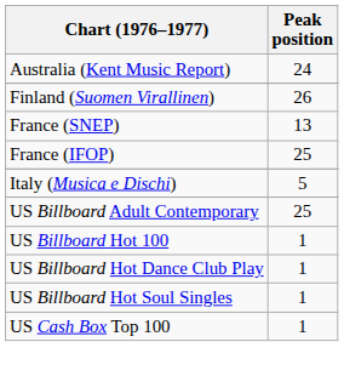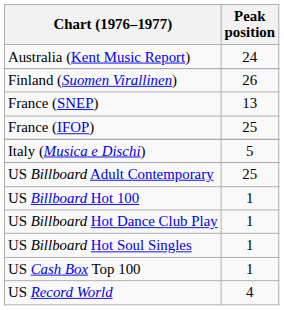+ row: US Record World | 4
